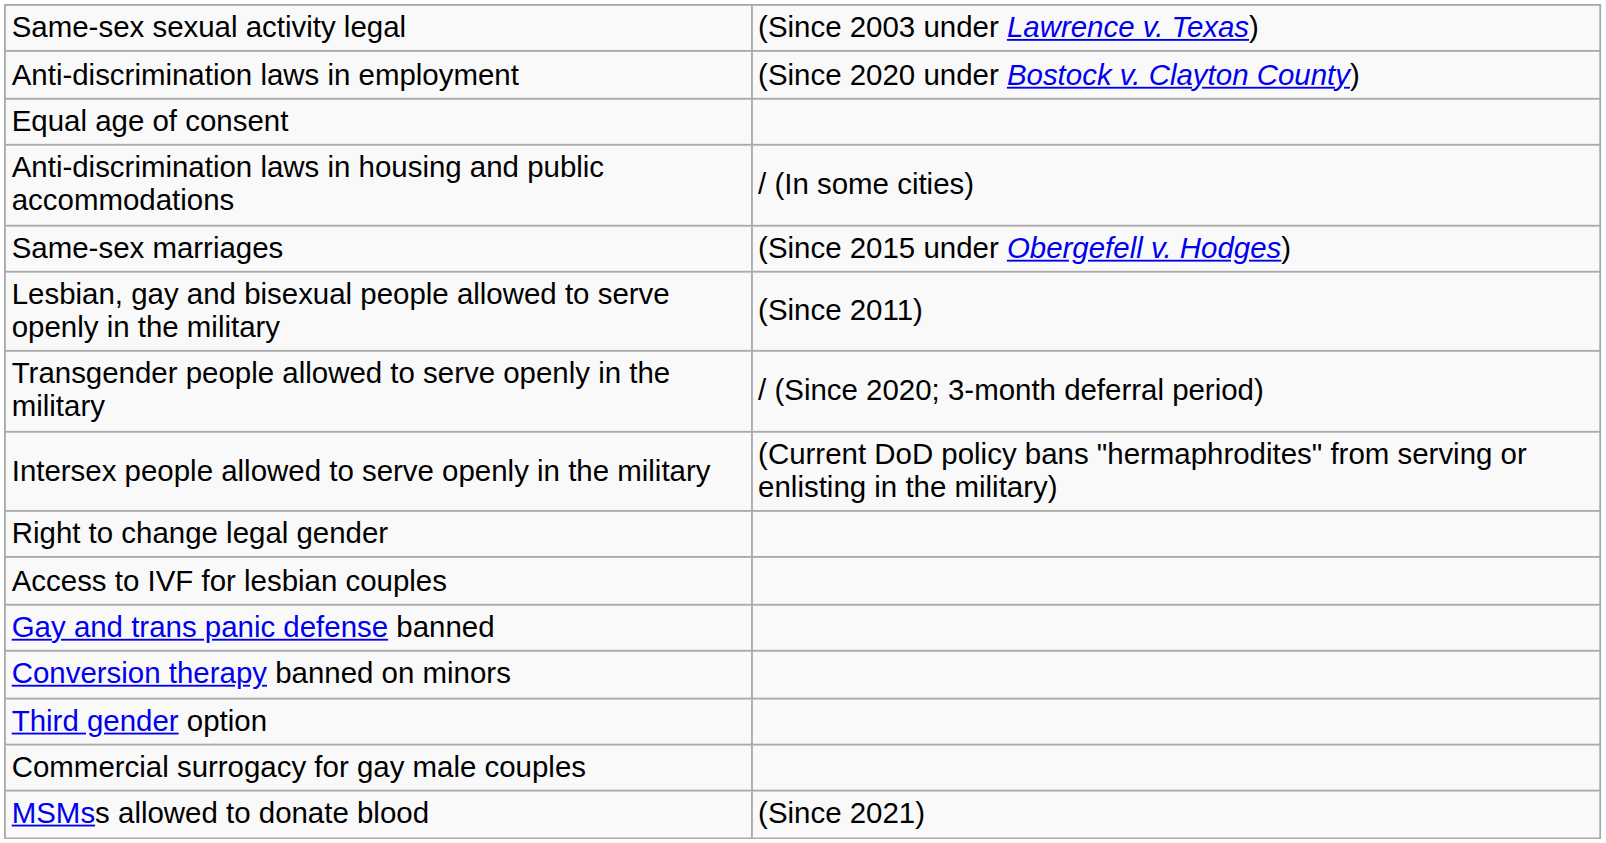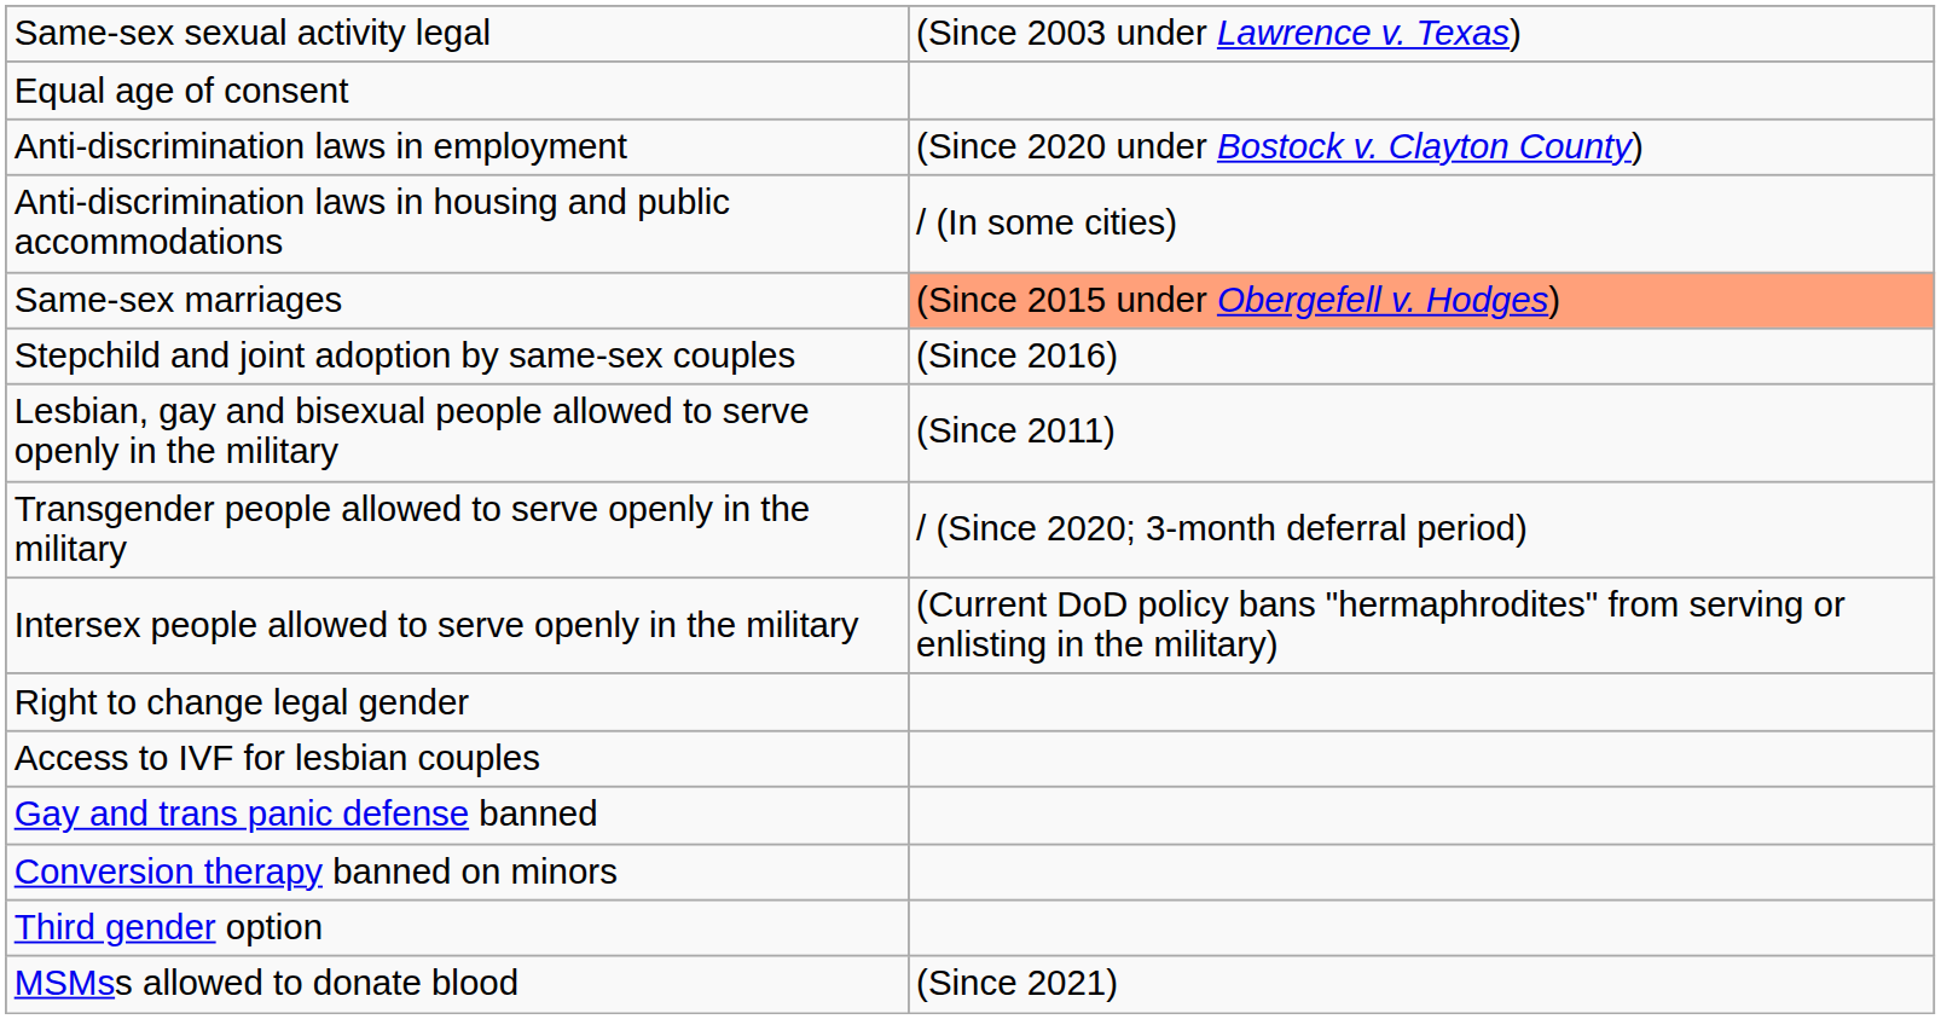rows swapped: Equal age of consent <-> Anti-discrimination laws in employment
Same-sex marriages | column 2: no background -> lightsalmon background
+ row: Stepchild and joint adoption by same-sex couples | (Since 2016)
- row: Commercial surrogacy for gay male couples
